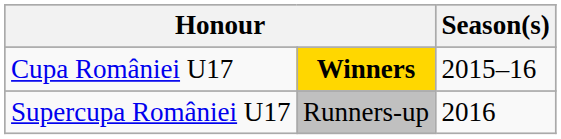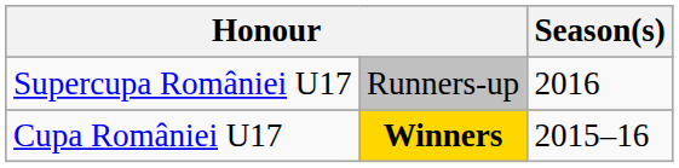rows swapped: Cupa României U17 <-> Supercupa României U17
